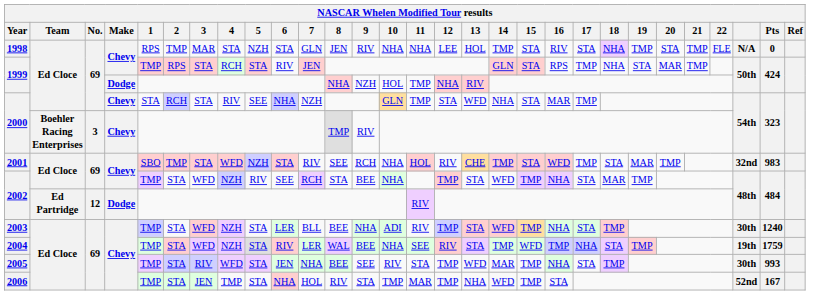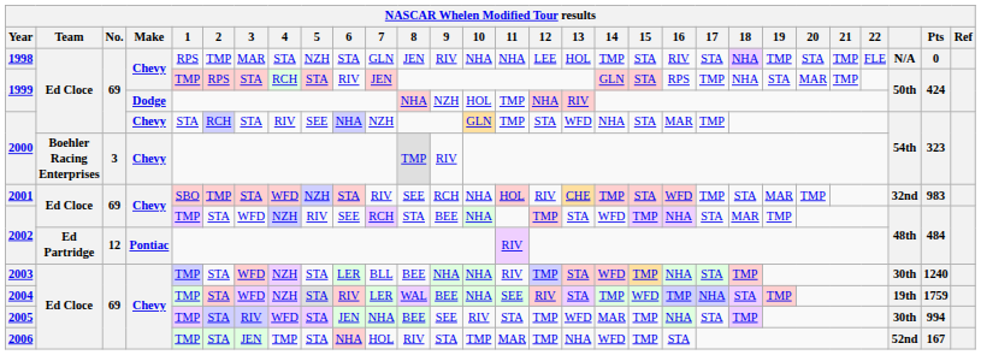2002 / Ed Partridge | Make: Dodge -> Pontiac
2003 | 10: ADI -> NHA
2005 | Pts: 993 -> 994
